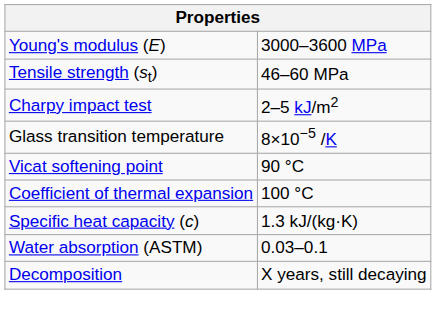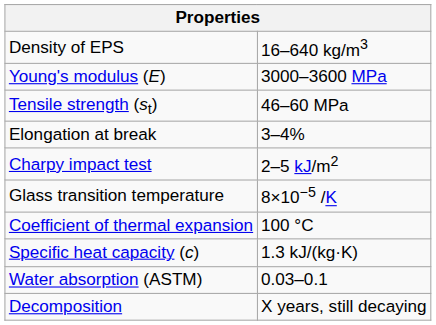+ row: Density of EPS | 16–640 kg/m3
+ row: Elongation at break | 3–4%
- row: Vicat softening point | 90 °C
